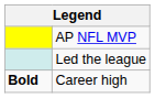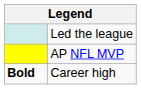rows swapped: AP NFL MVP <-> Led the league
